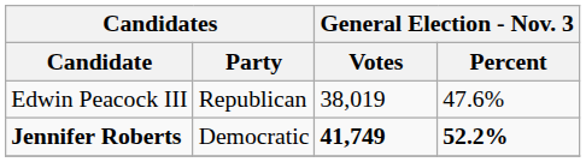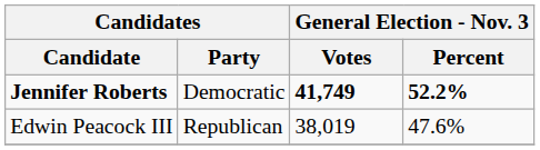rows swapped: Jennifer Roberts <-> Edwin Peacock III
